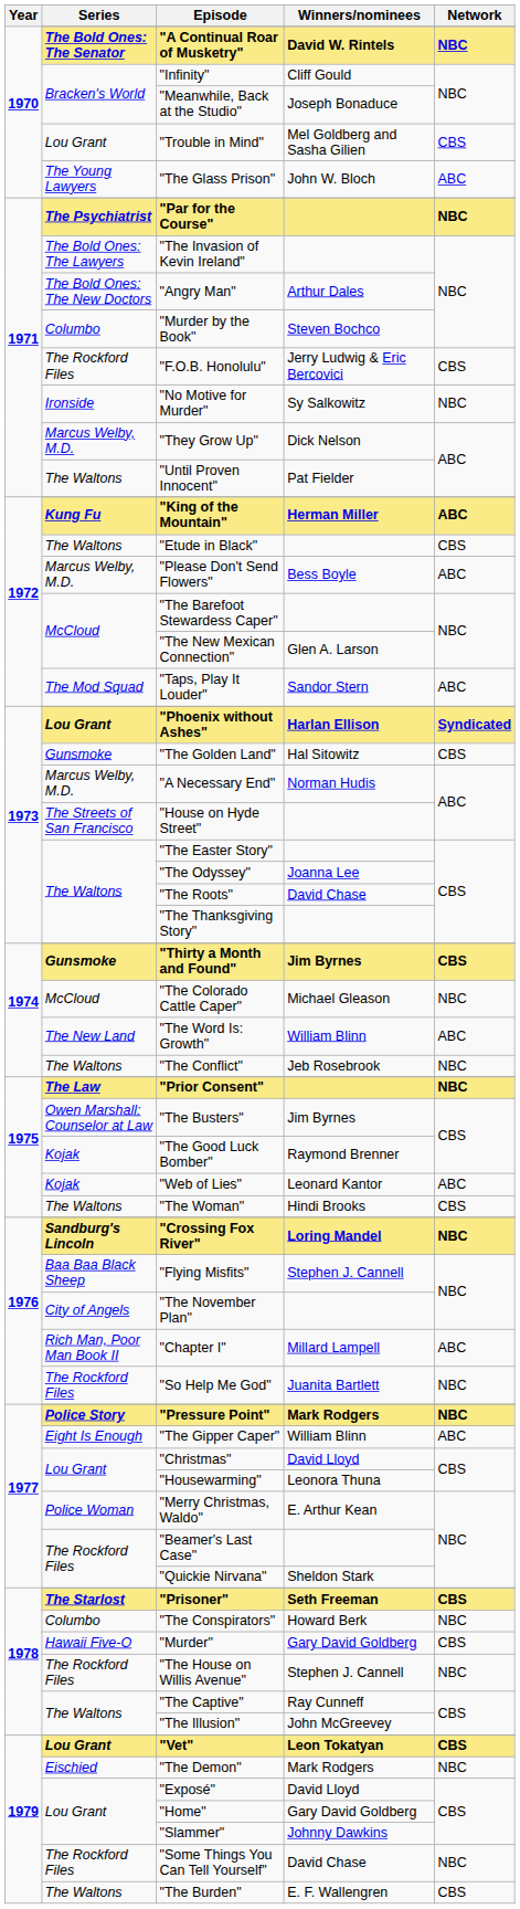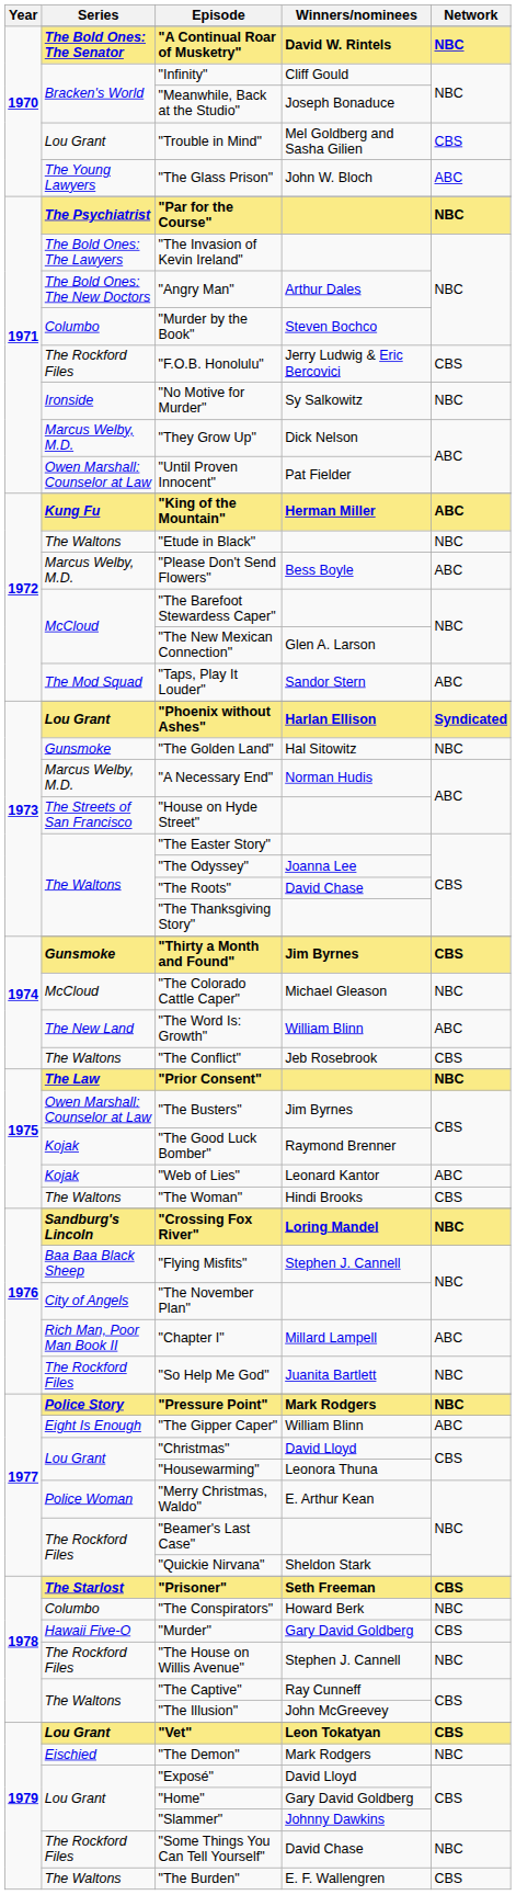"Until Proven Innocent" | Series: The Waltons -> Owen Marshall: Counselor at Law
"Etude in Black" | Network: CBS -> NBC
"The Golden Land" | Network: CBS -> NBC
"The Conflict" | Network: NBC -> CBS
